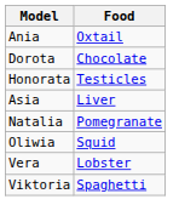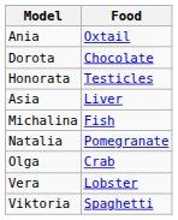+ row: Michalina | Fish
+ row: Olga | Crab
- row: Oliwia | Squid
